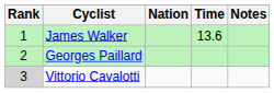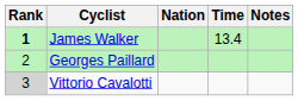James Walker | Rank: normal -> bold
James Walker | Time: 13.6 -> 13.4
